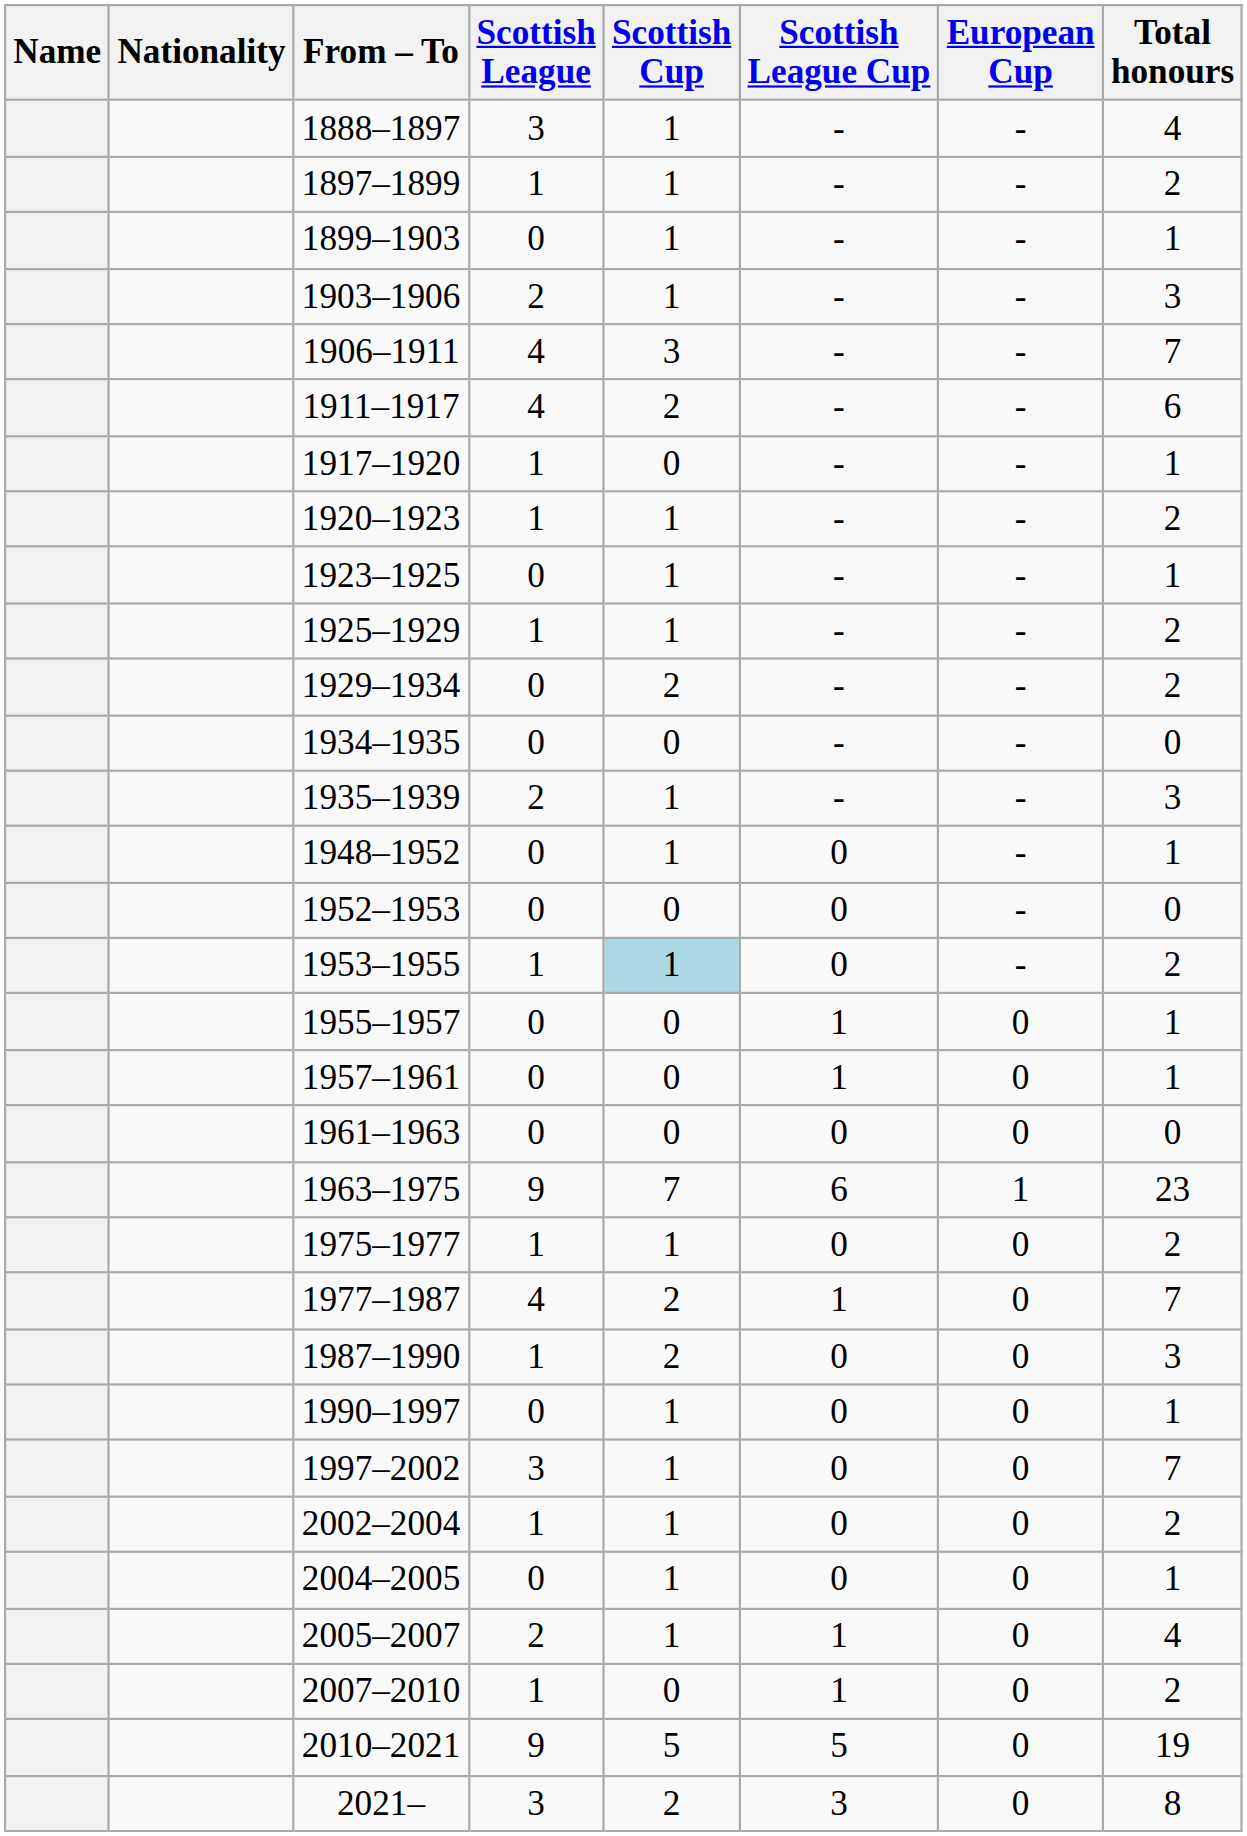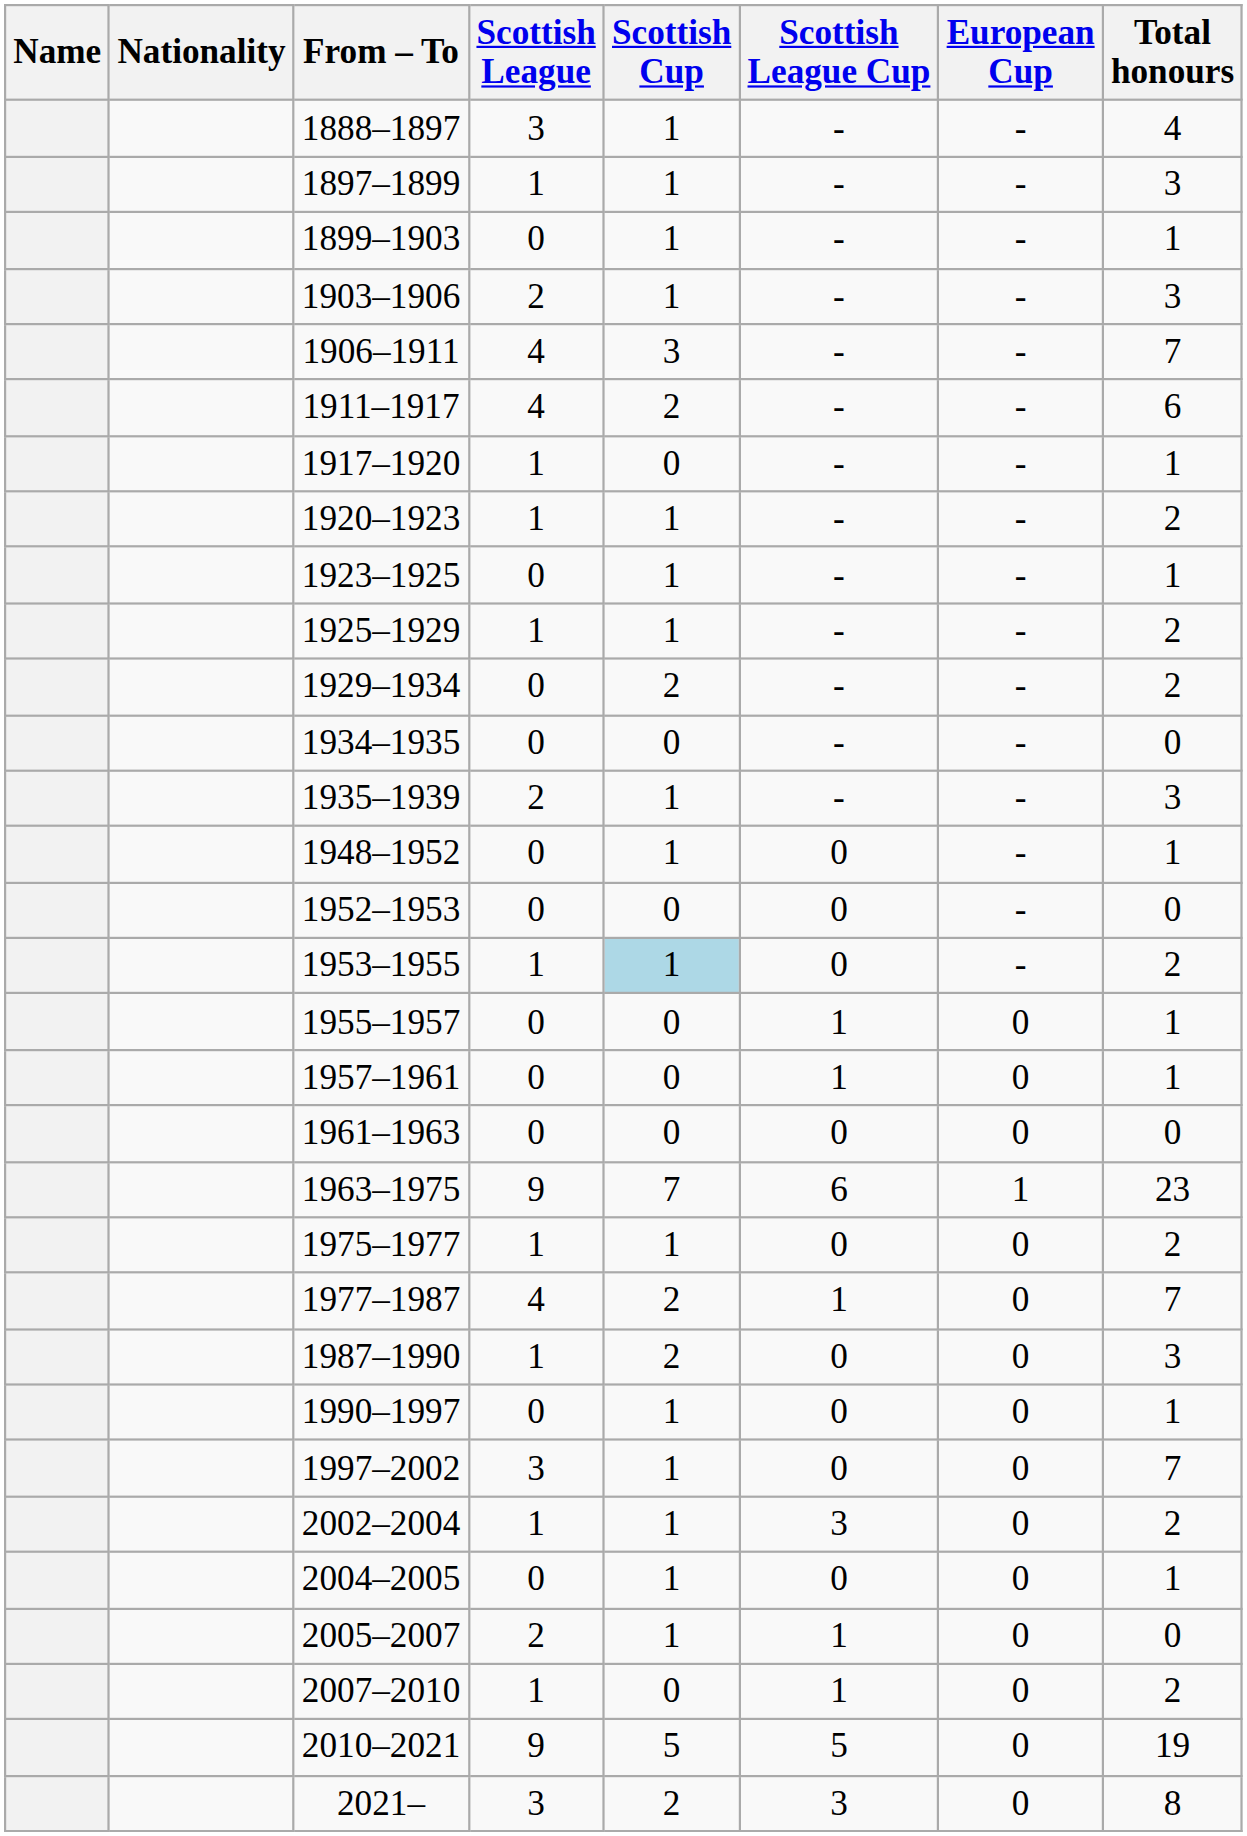1897–1899 | Total honours: 2 -> 3
2002–2004 | Scottish League Cup: 0 -> 3
2005–2007 | Total honours: 4 -> 0
